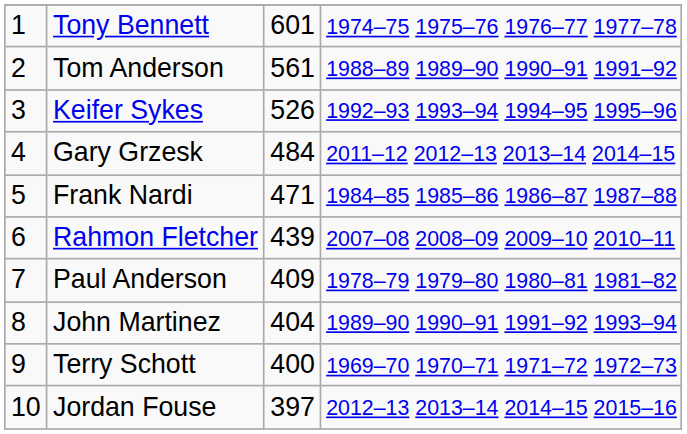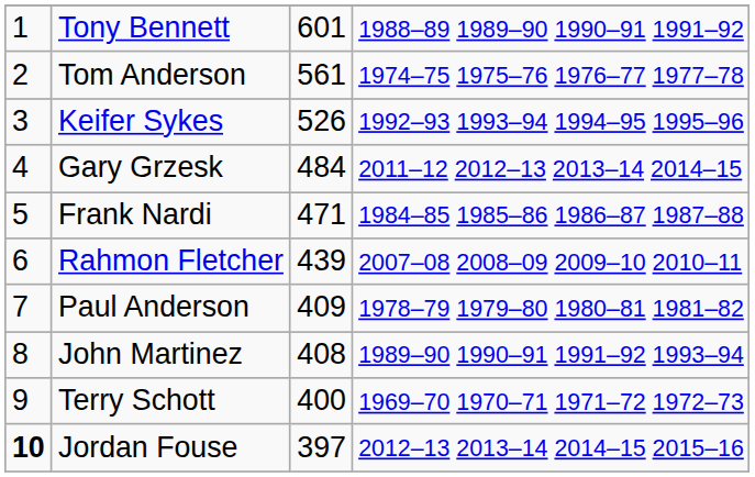Tony Bennett | column 4: 1974–75 1975–76 1976–77 1977–78 -> 1988–89 1989–90 1990–91 1991–92
Tom Anderson | column 4: 1988–89 1989–90 1990–91 1991–92 -> 1974–75 1975–76 1976–77 1977–78
John Martinez | column 3: 404 -> 408
Jordan Fouse | column 1: normal -> bold
